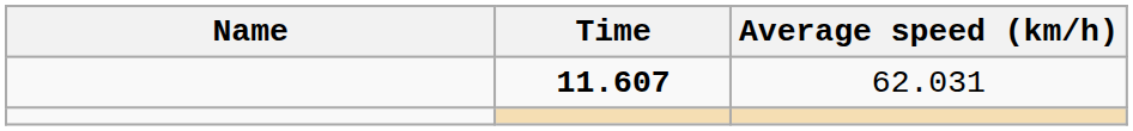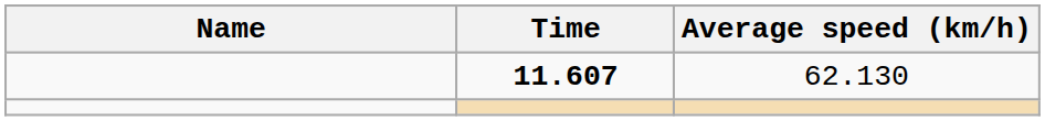11.607 | Average speed (km/h): 62.031 -> 62.130
